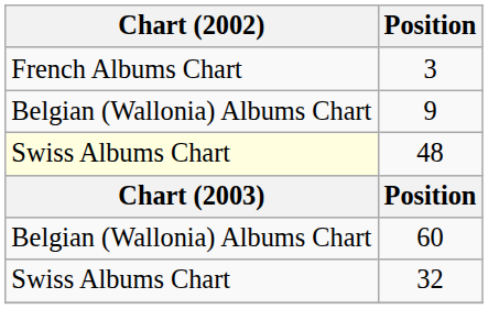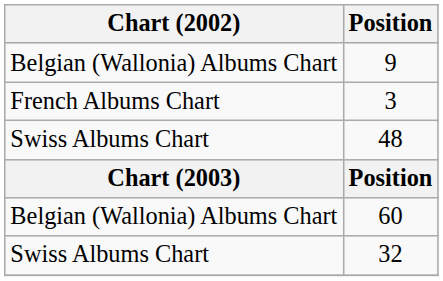rows swapped: 9 <-> 3
48 | Chart (2002): lightyellow background -> no background
